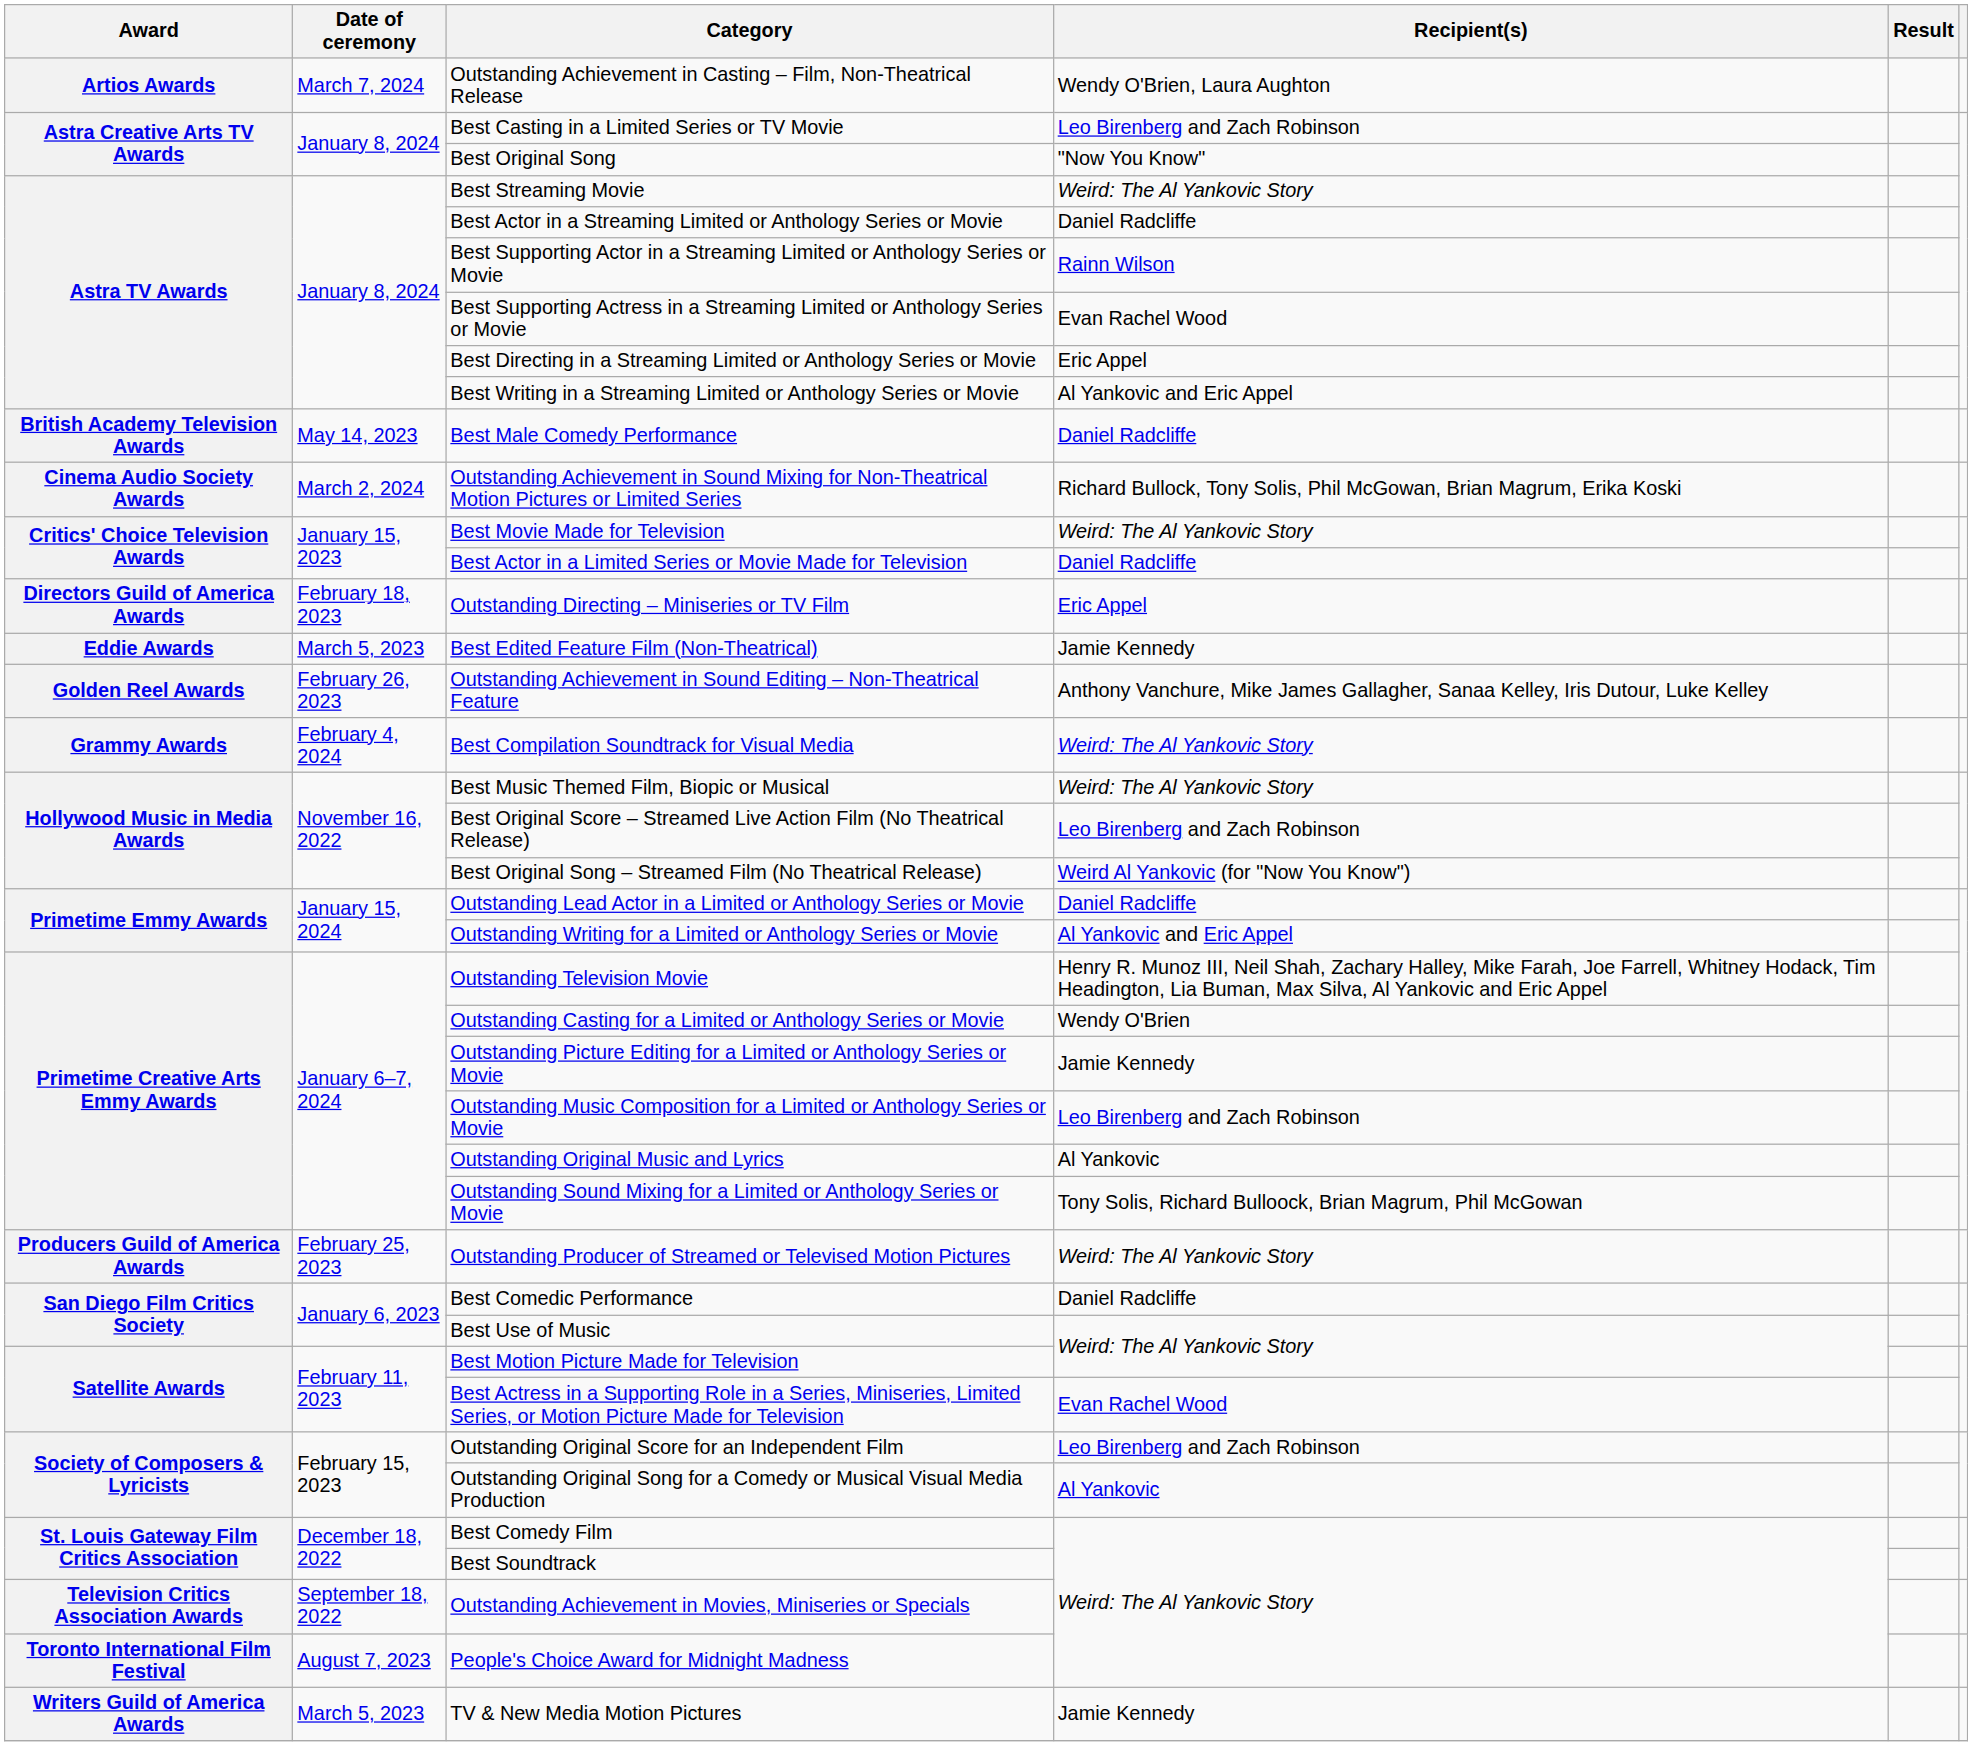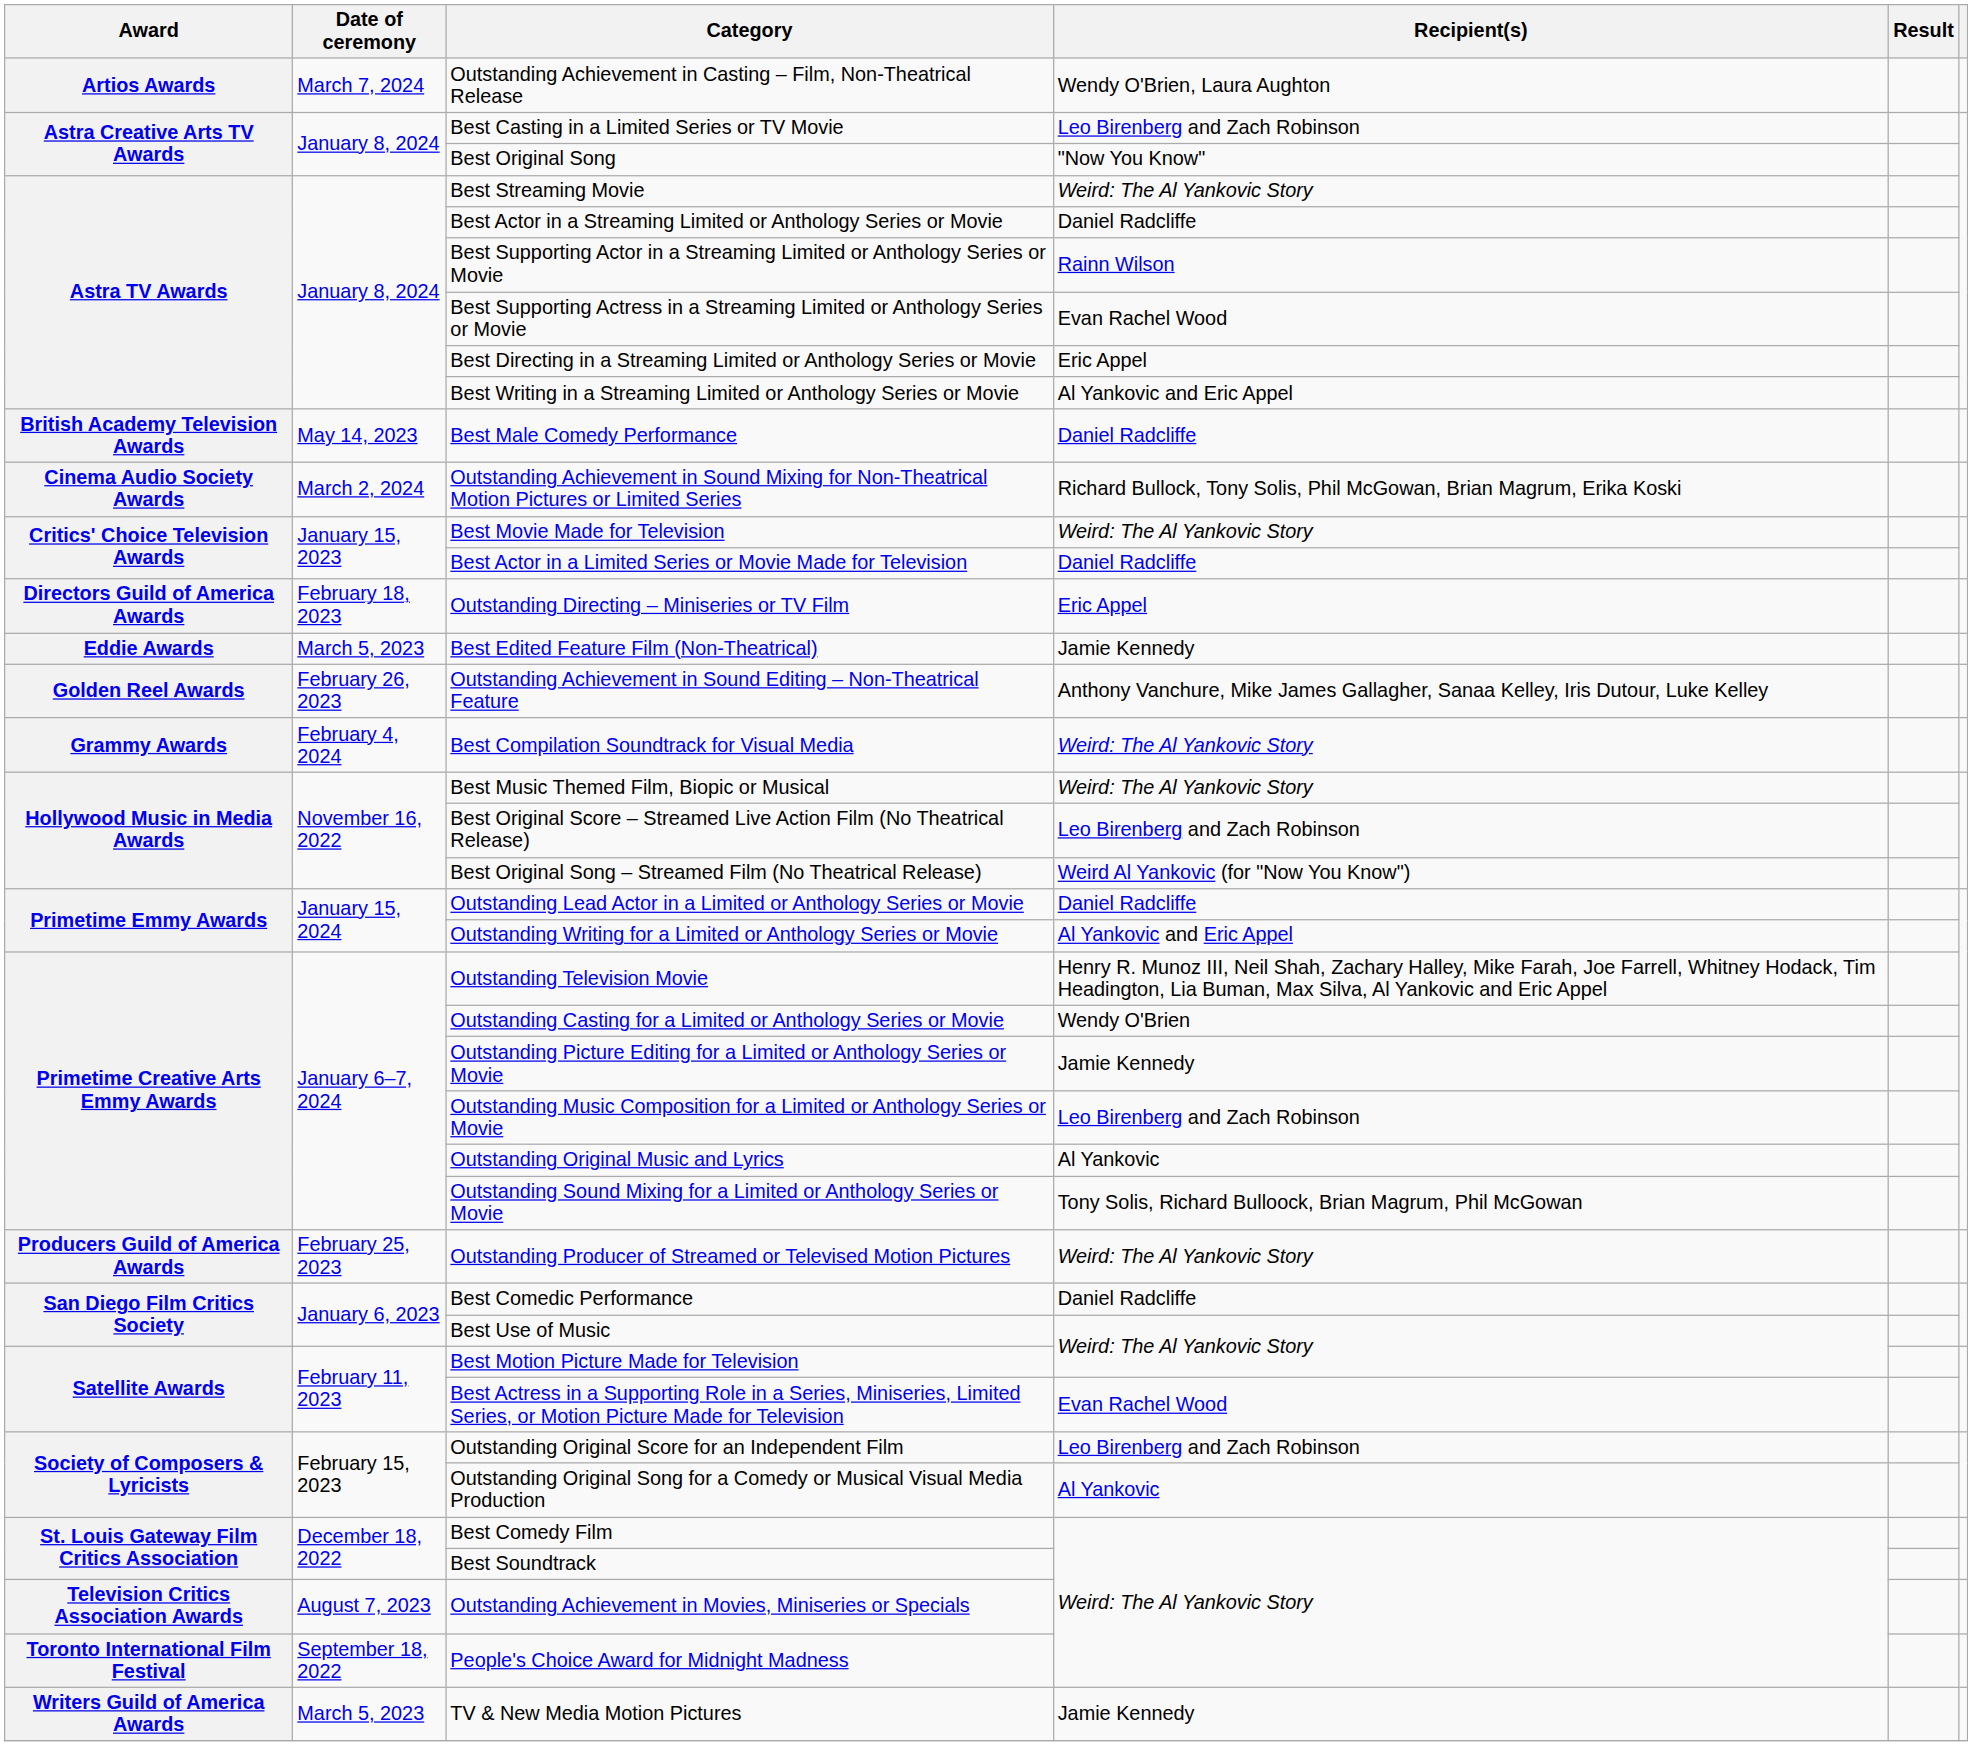Outstanding Achievement in Movies, Miniseries or Specials | Date of ceremony: September 18, 2022 -> August 7, 2023
People's Choice Award for Midnight Madness | Date of ceremony: August 7, 2023 -> September 18, 2022
